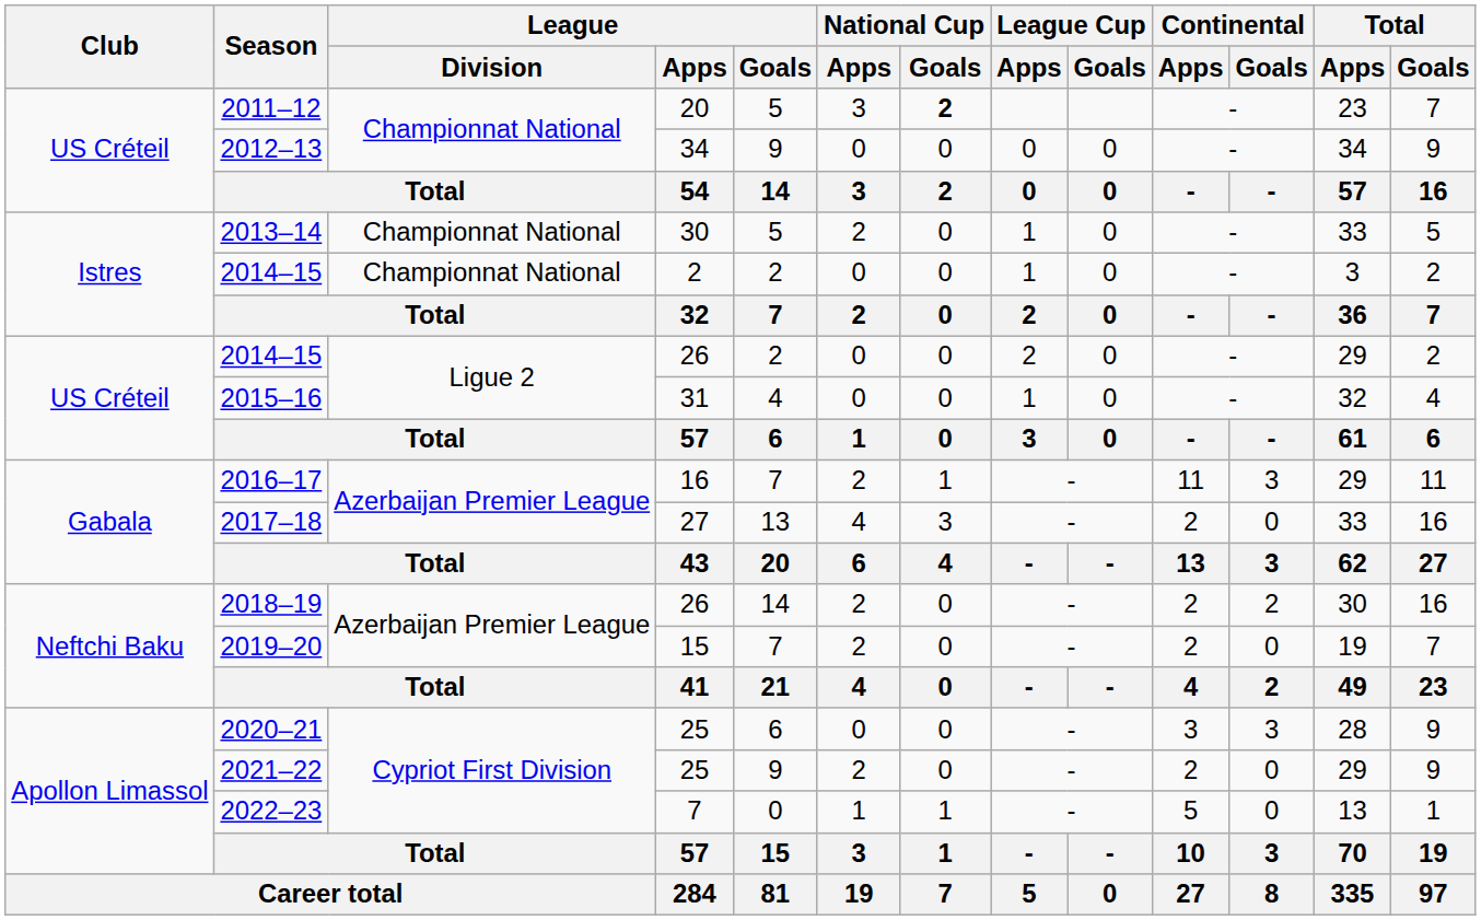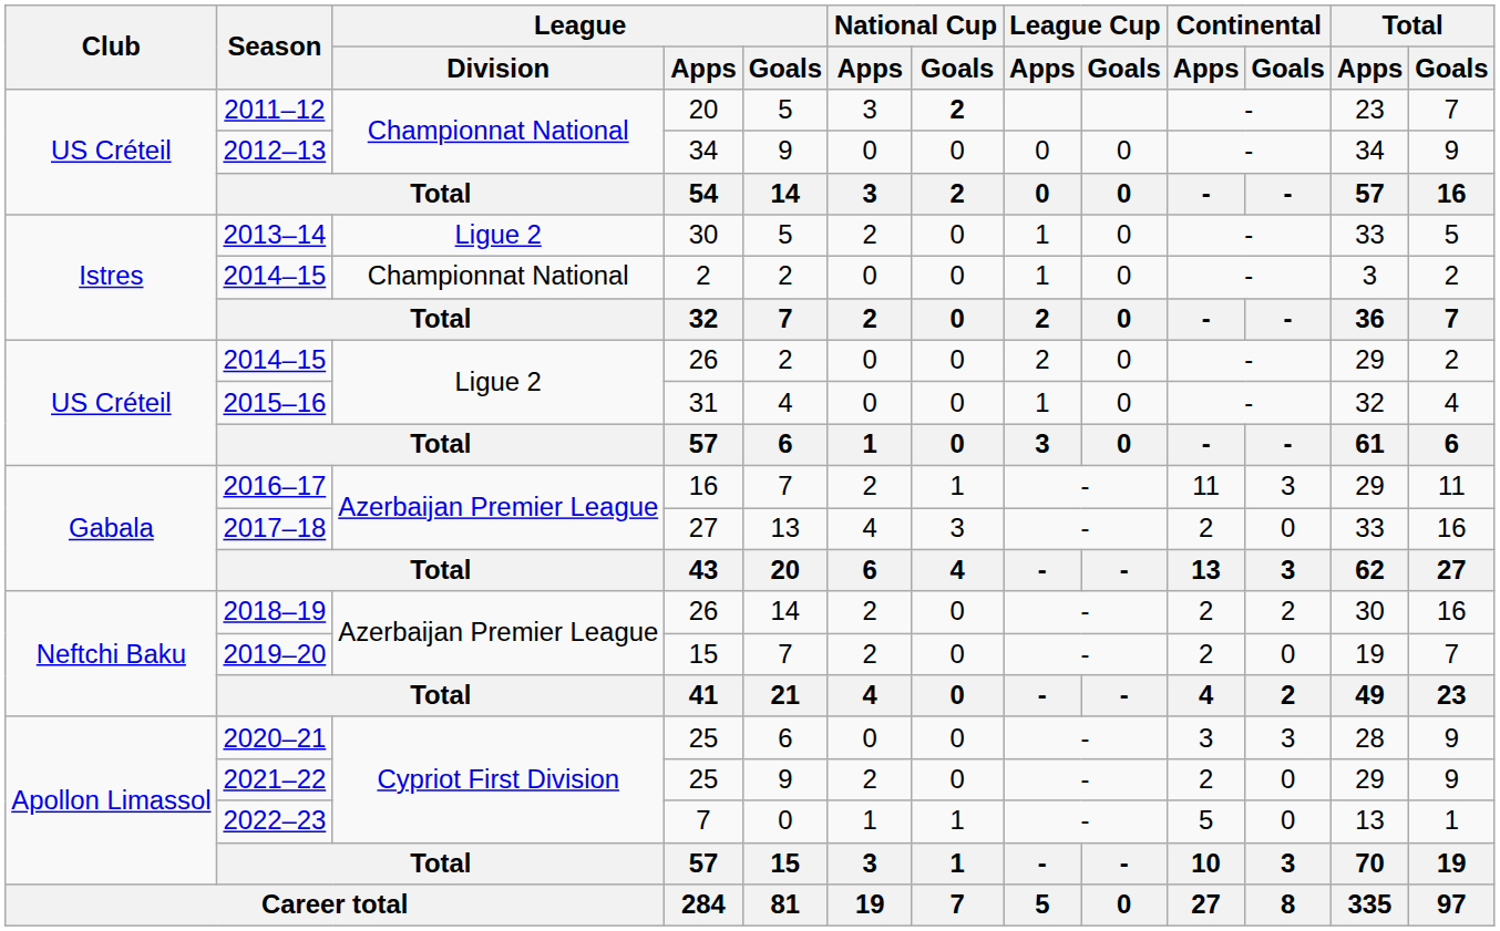2013–14 | League / Division: Championnat National -> Ligue 2
